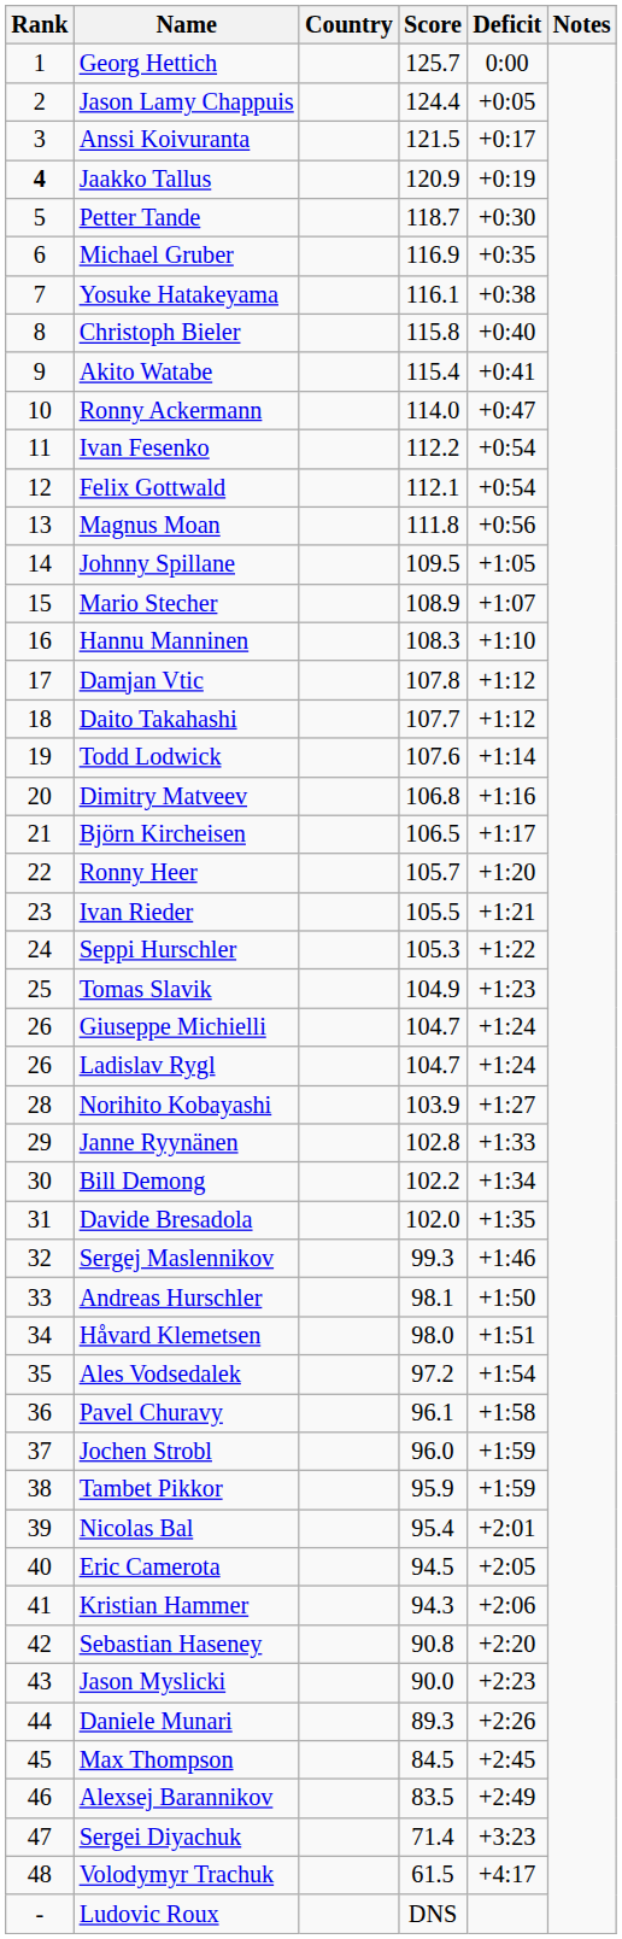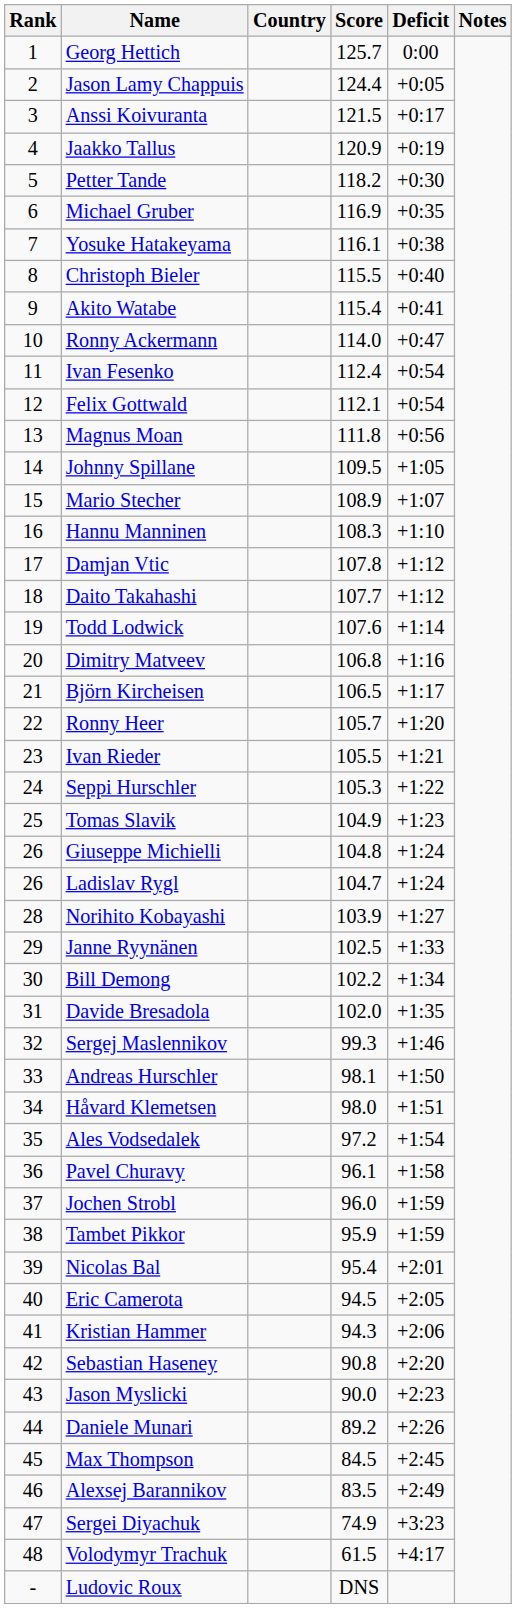Jaakko Tallus | Rank: bold -> normal
Petter Tande | Score: 118.7 -> 118.2
Christoph Bieler | Score: 115.8 -> 115.5
Ivan Fesenko | Score: 112.2 -> 112.4
Giuseppe Michielli | Score: 104.7 -> 104.8
Janne Ryynänen | Score: 102.8 -> 102.5
Daniele Munari | Score: 89.3 -> 89.2
Sergei Diyachuk | Score: 71.4 -> 74.9
